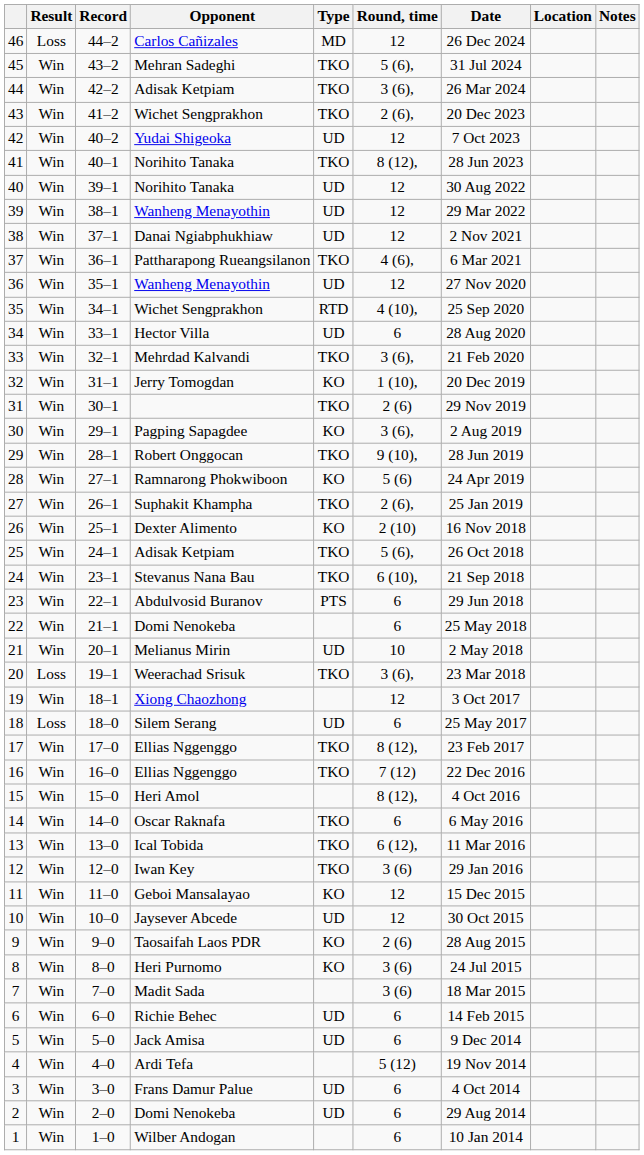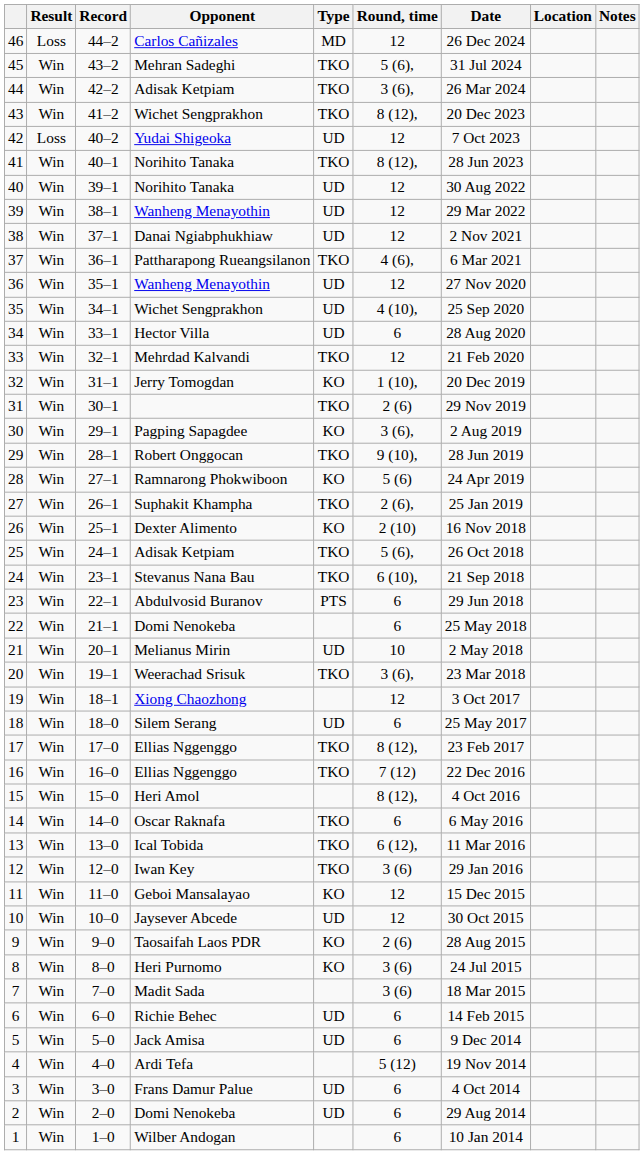43 | Round, time: 2 (6), -> 8 (12),
42 | Result: Win -> Loss
35 | Type: RTD -> UD
33 | Round, time: 3 (6), -> 12
20 | Result: Loss -> Win
18 | Result: Loss -> Win
